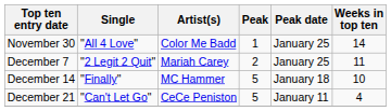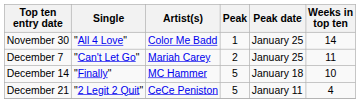December 7 | Single: "2 Legit 2 Quit" -> "Can't Let Go"
December 21 | Single: "Can't Let Go" -> "2 Legit 2 Quit"
